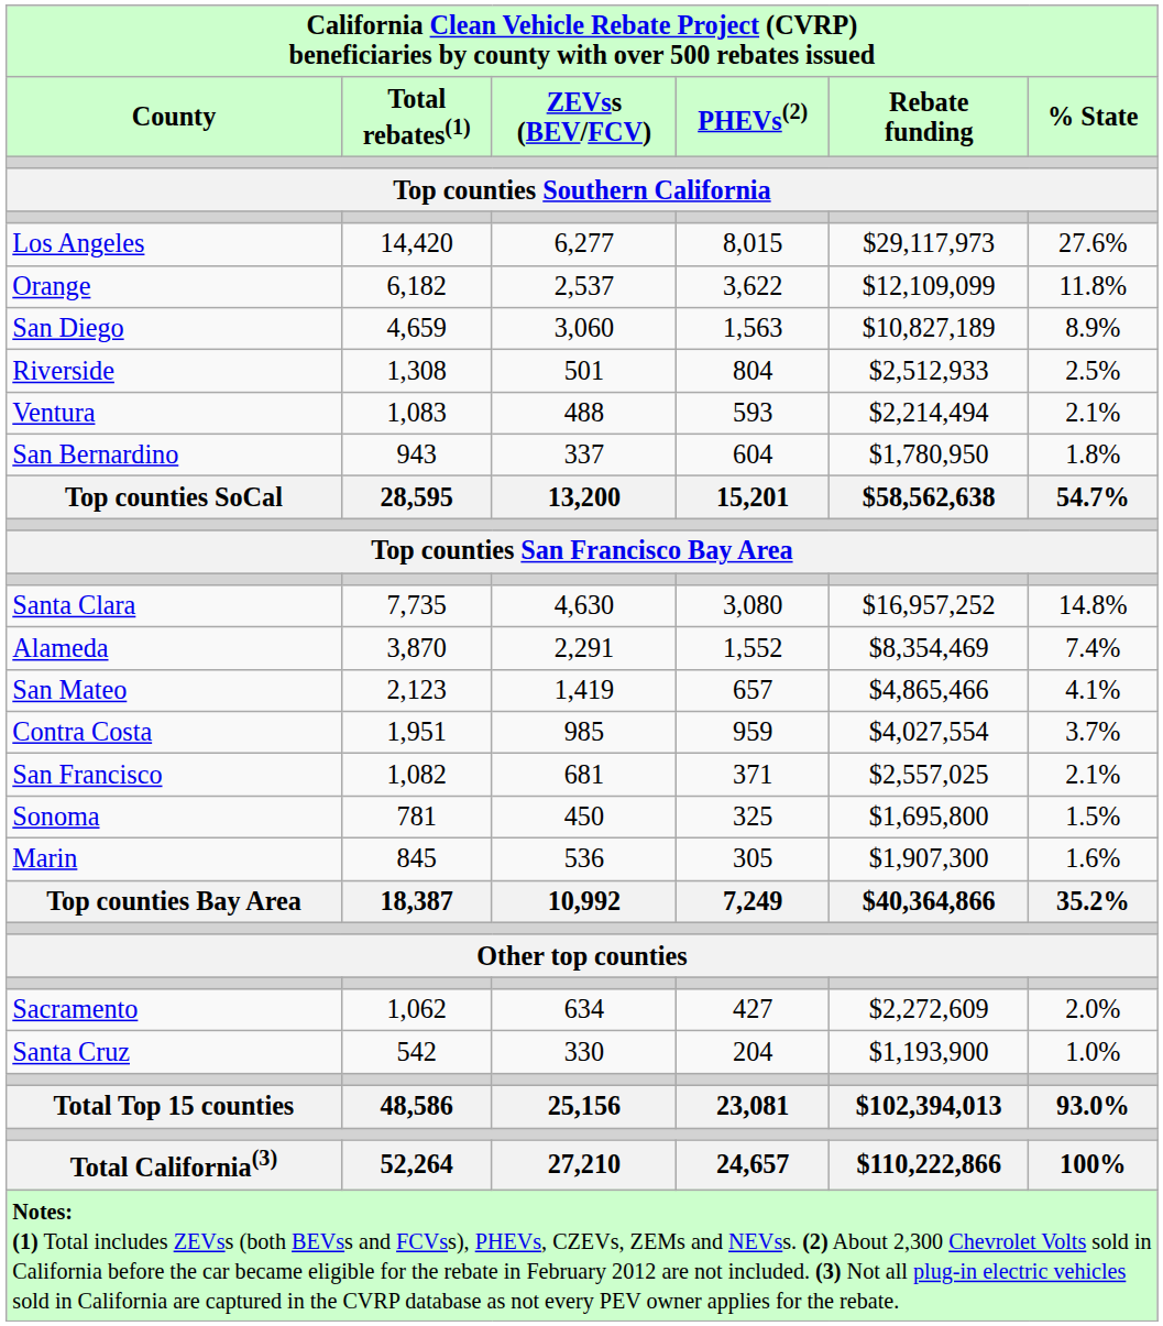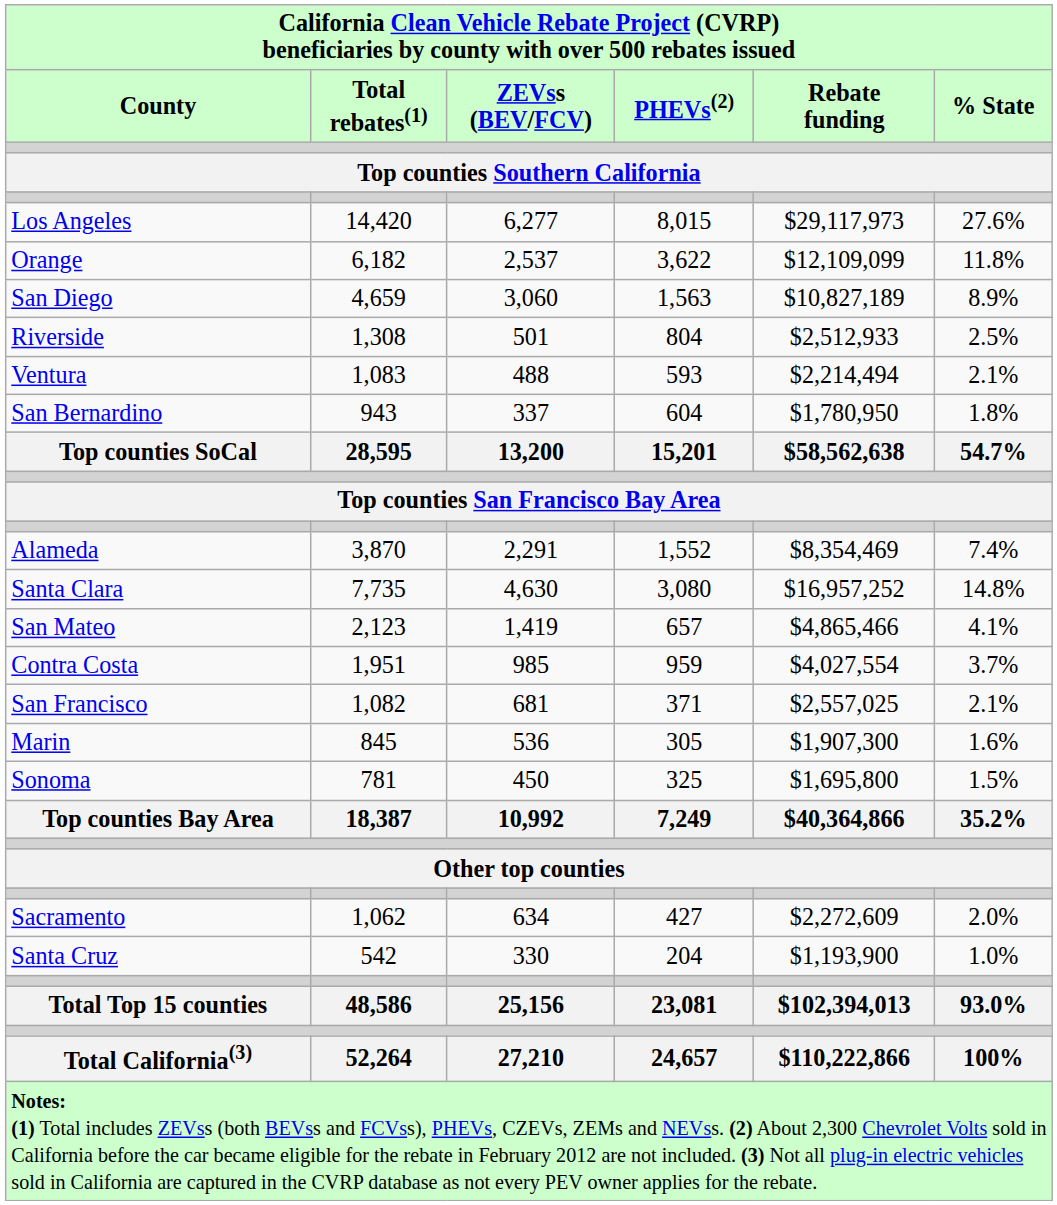rows swapped: Santa Clara <-> Alameda
rows swapped: Marin <-> Sonoma
